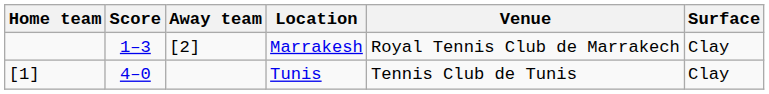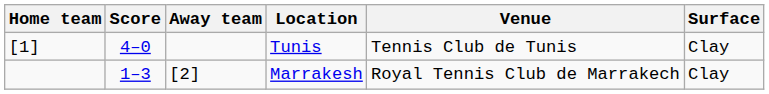rows swapped: Tunis <-> Marrakesh
